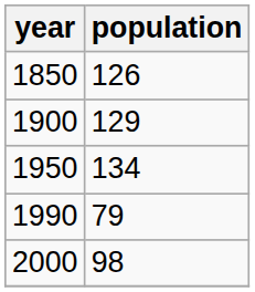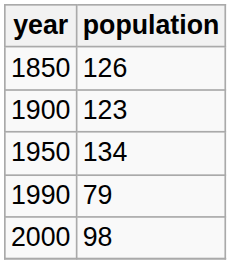1900 | population: 129 -> 123
